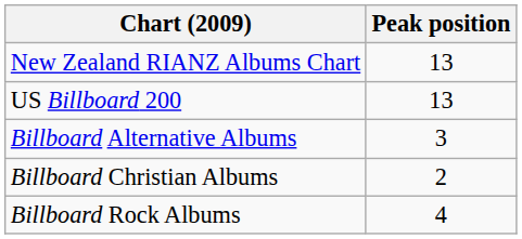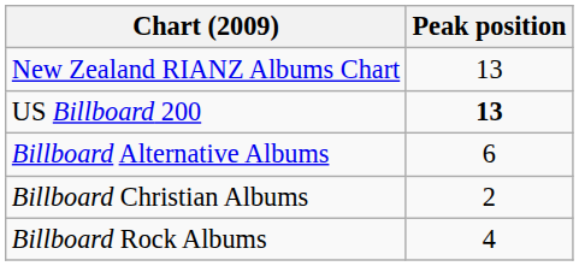US Billboard 200 | Peak position: normal -> bold
Billboard Alternative Albums | Peak position: 3 -> 6
